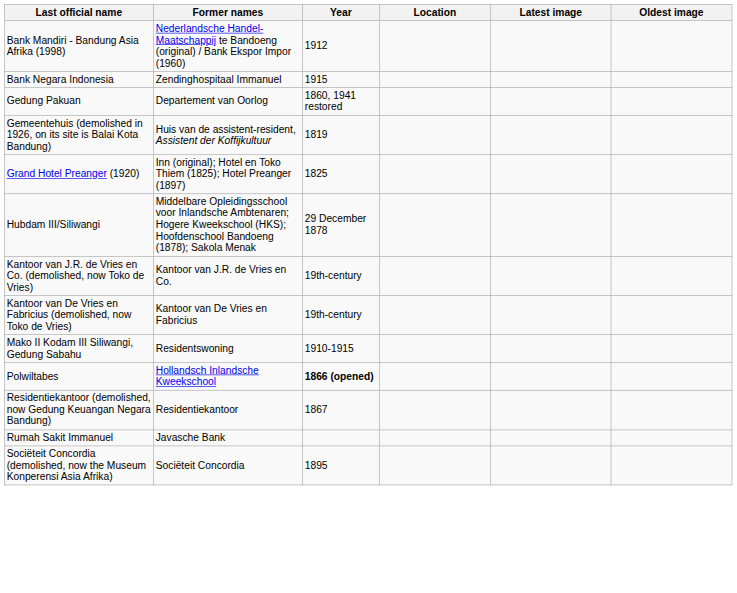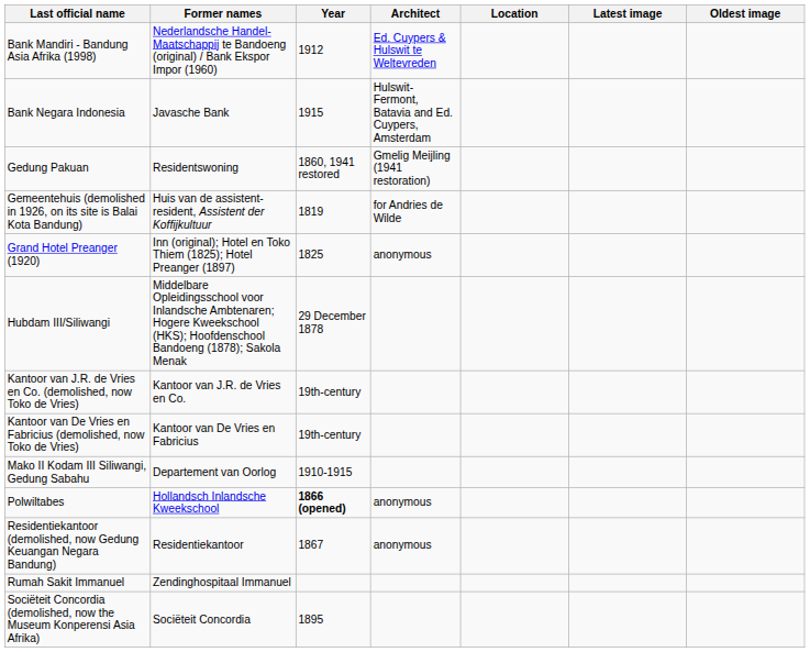+ column: Architect | Ed. Cuypers & Hulswit te Weltevreden | Hulswit-Fermont, Batavia and Ed. Cuypers, Amsterdam | Gmelig Meijling (1941 restoration) | for Andries de Wilde | anonymous | anonymous | anonymous
Bank Negara Indonesia | Former names: Zendinghospitaal Immanuel -> Javasche Bank
Gedung Pakuan | Former names: Departement van Oorlog -> Residentswoning
Mako II Kodam III Siliwangi, Gedung Sabahu | Former names: Residentswoning -> Departement van Oorlog
Rumah Sakit Immanuel | Former names: Javasche Bank -> Zendinghospitaal Immanuel
